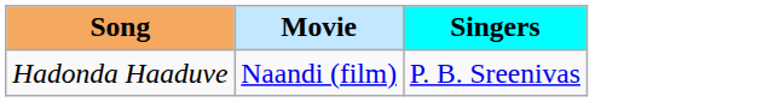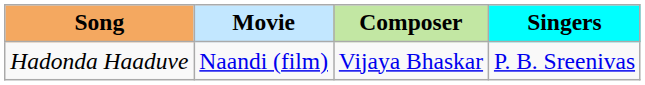+ column: Composer | Vijaya Bhaskar
